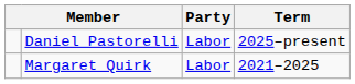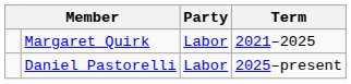rows swapped: Margaret Quirk <-> Daniel Pastorelli
